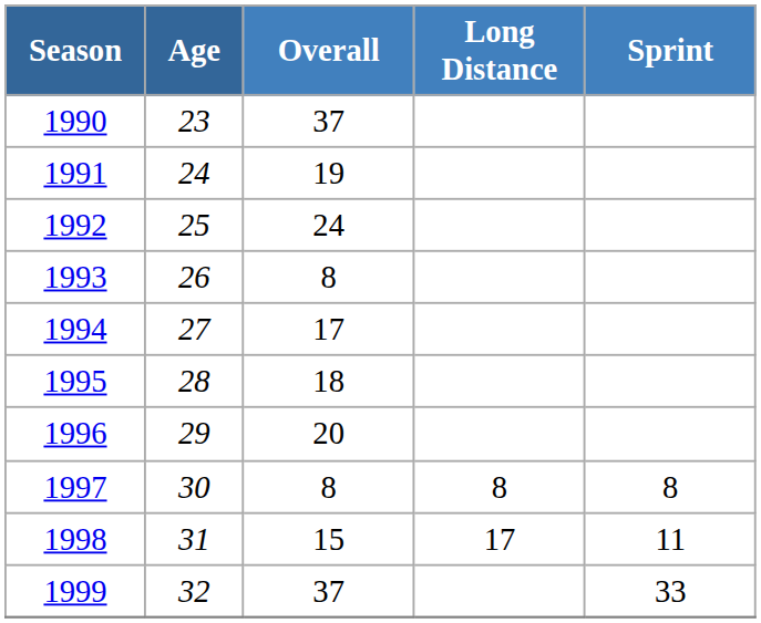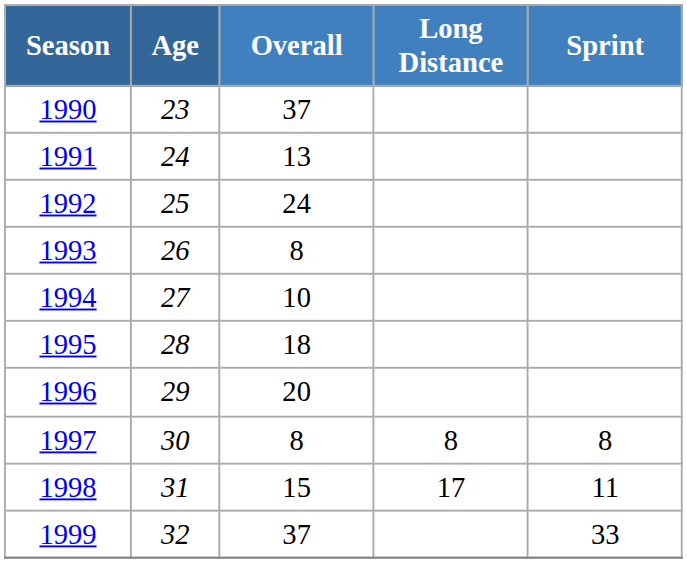1991 | Overall: 19 -> 13
1994 | Overall: 17 -> 10
